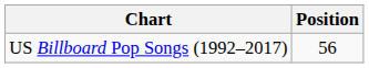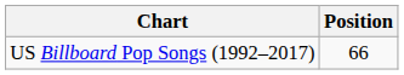US Billboard Pop Songs (1992–2017) | Position: 56 -> 66
